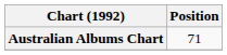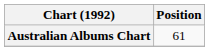Australian Albums Chart | Position: 71 -> 61
